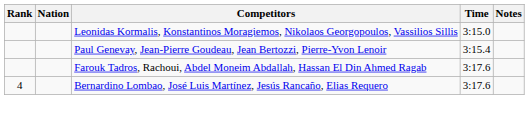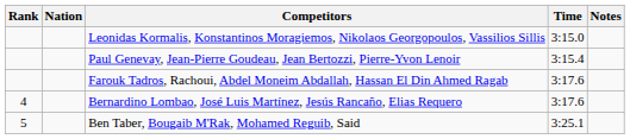+ row: 5 | Ben Taber, Bougaib M'Rak, Mohamed Reguib, Said | 3:25.1
